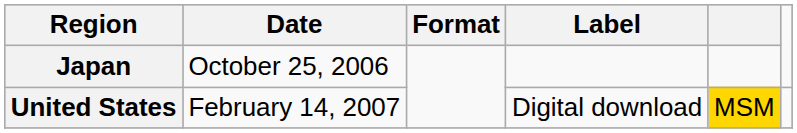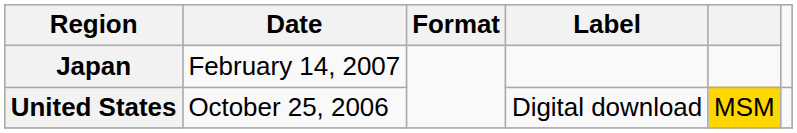Japan | Date: October 25, 2006 -> February 14, 2007
United States | Date: February 14, 2007 -> October 25, 2006
